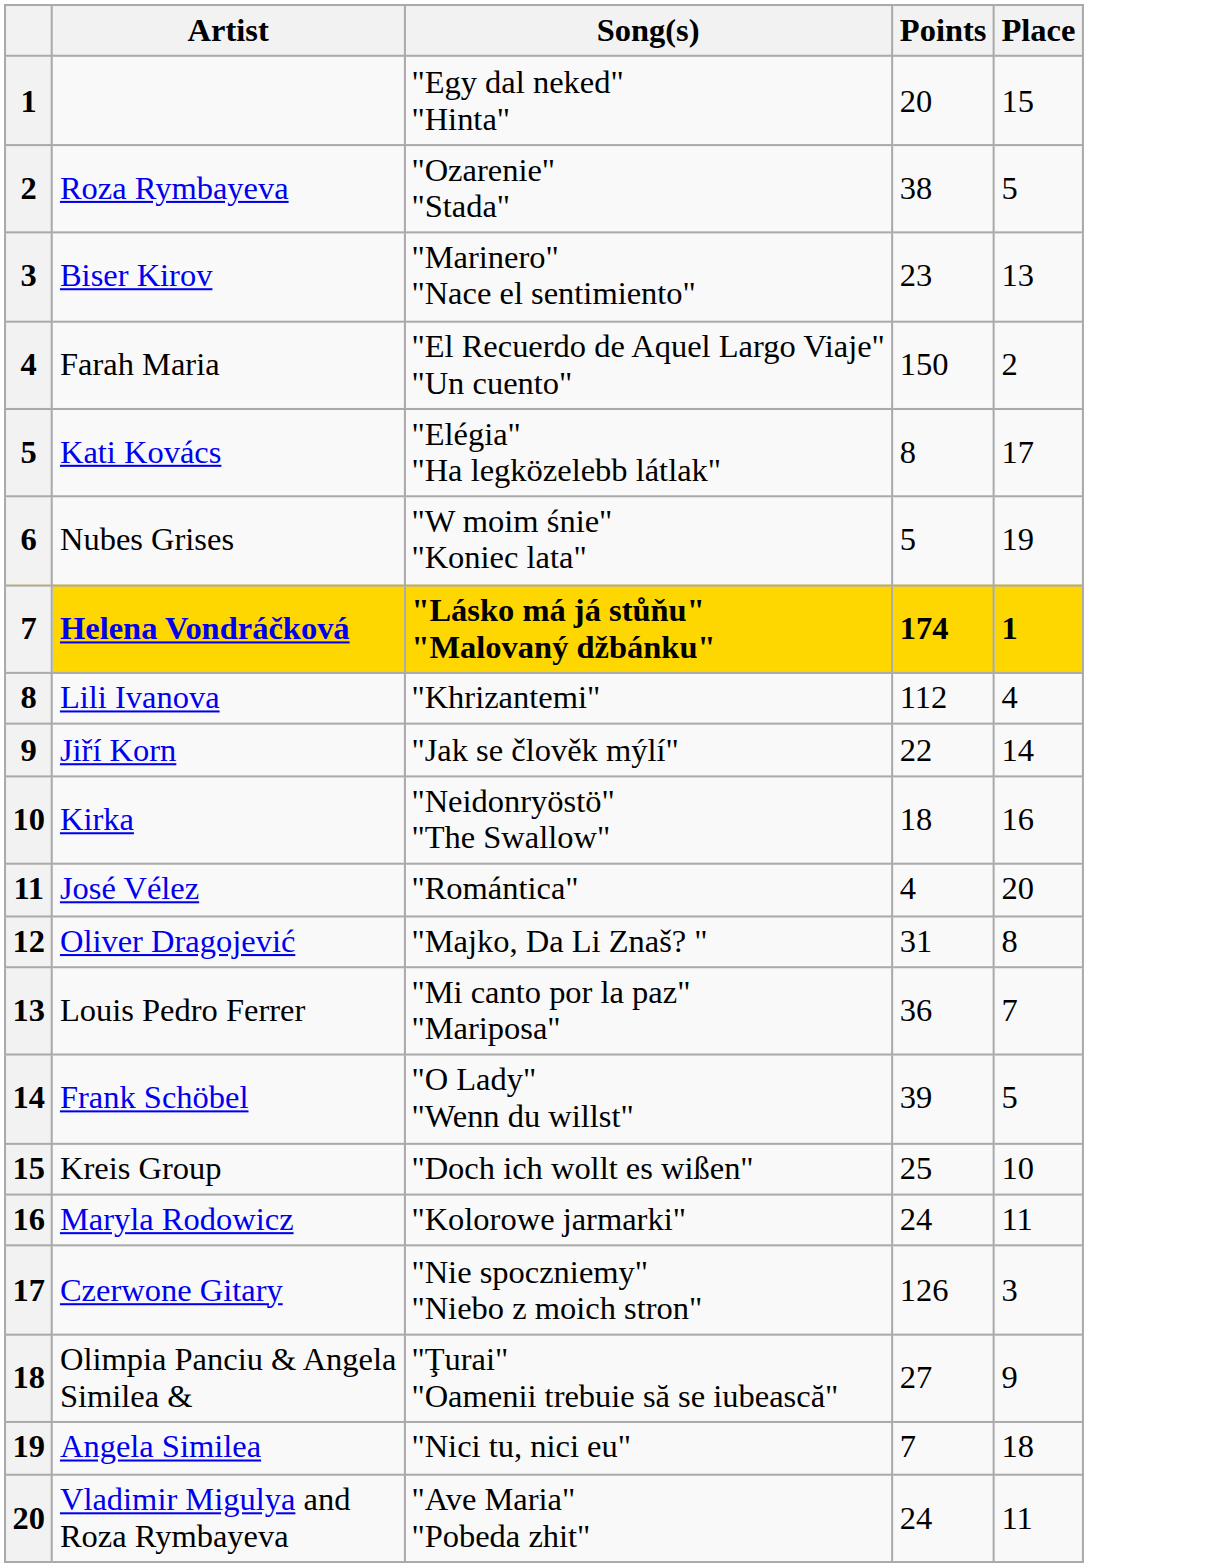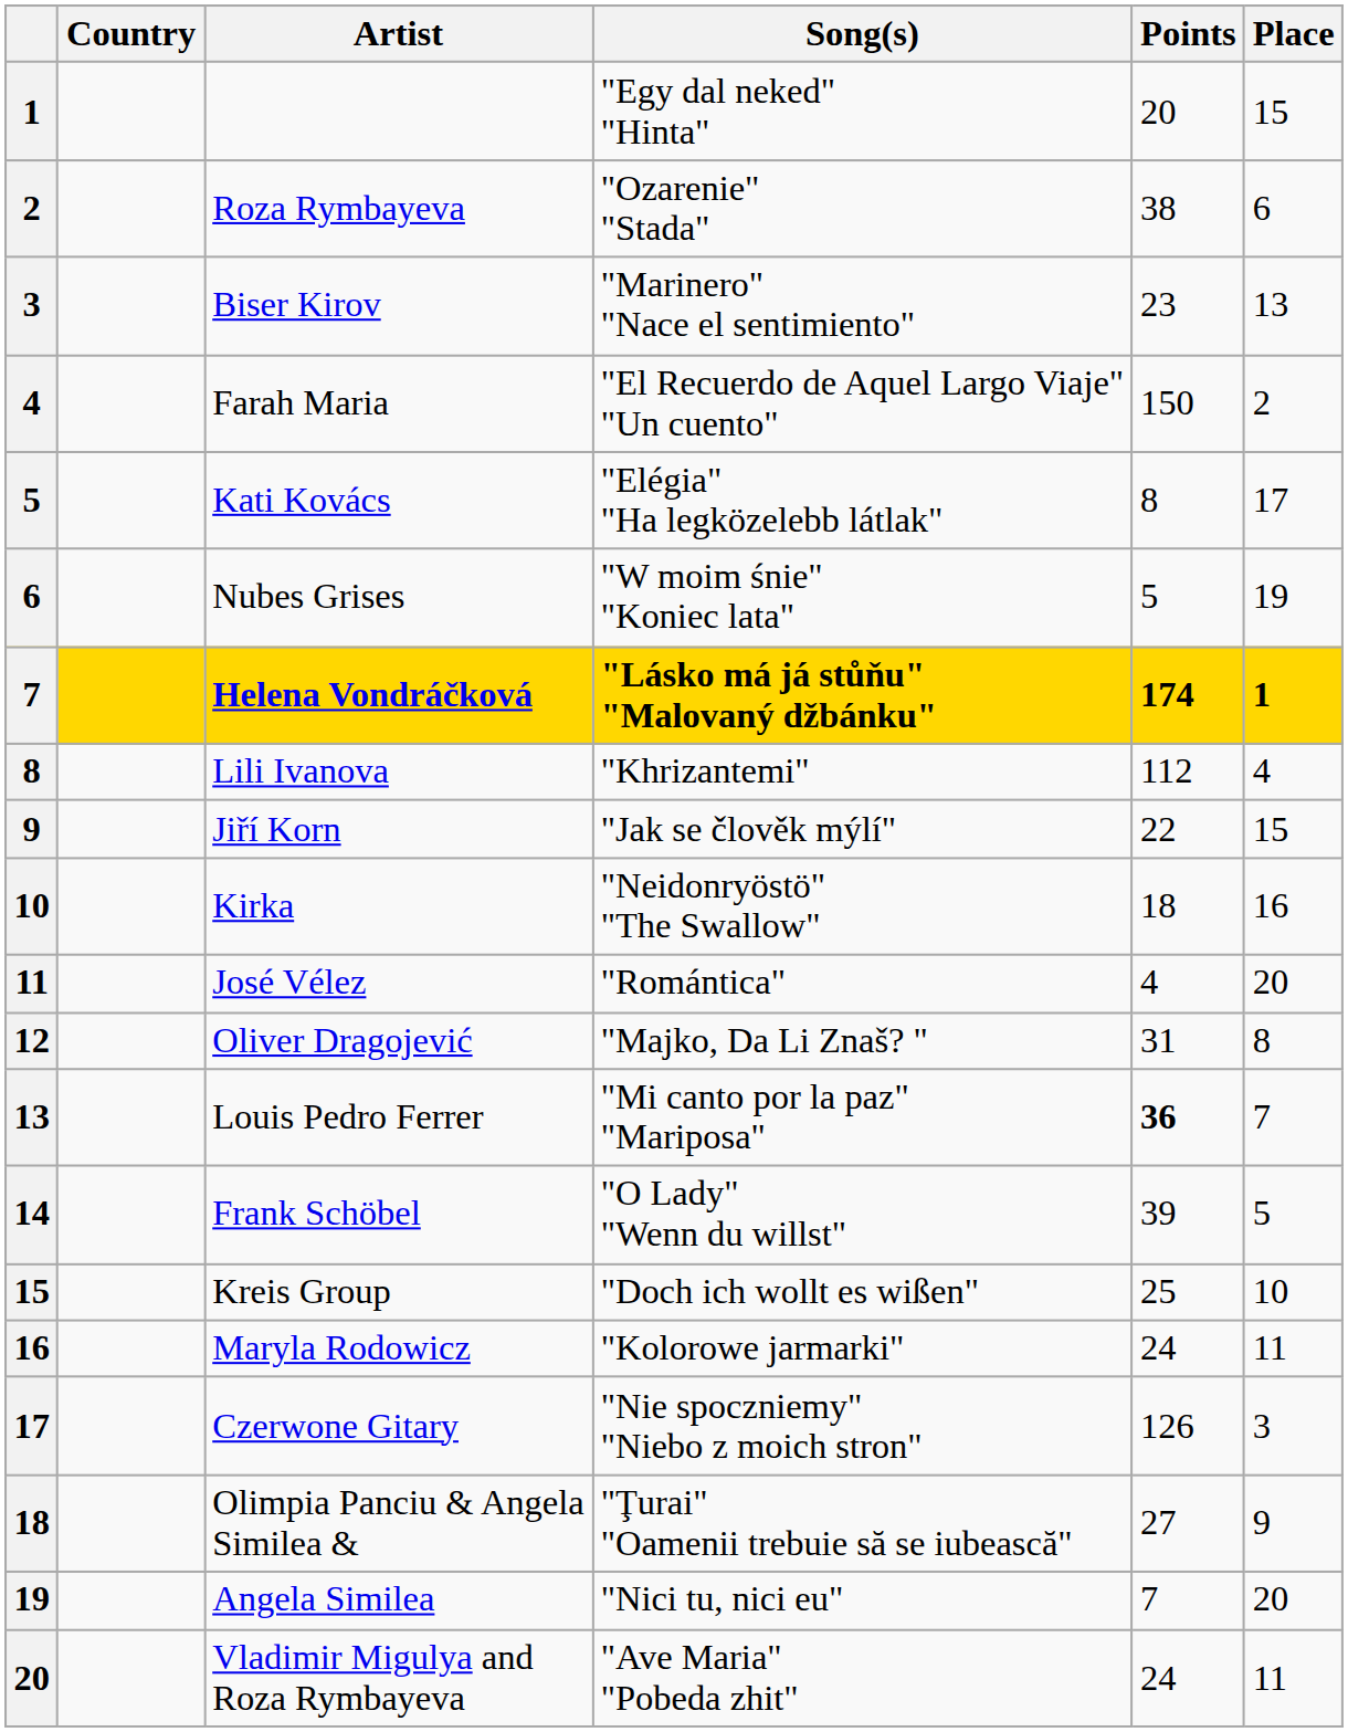+ column: Country
Roza Rymbayeva | Place: 5 -> 6
Jiří Korn | Place: 14 -> 15
Louis Pedro Ferrer | Points: normal -> bold
Angela Similea | Place: 18 -> 20
